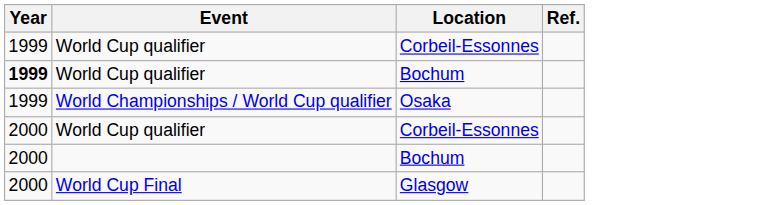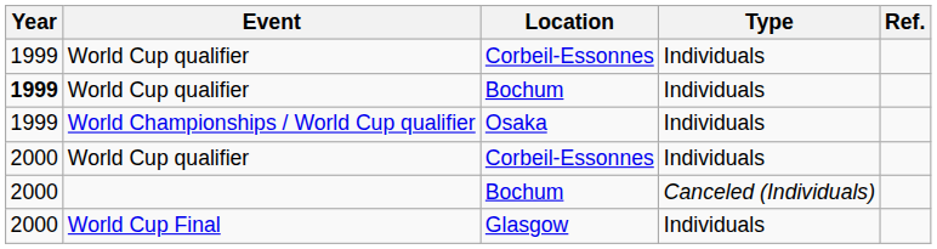+ column: Type | Individuals | Individuals | Individuals | Individuals | Canceled (Individuals) | Individuals
